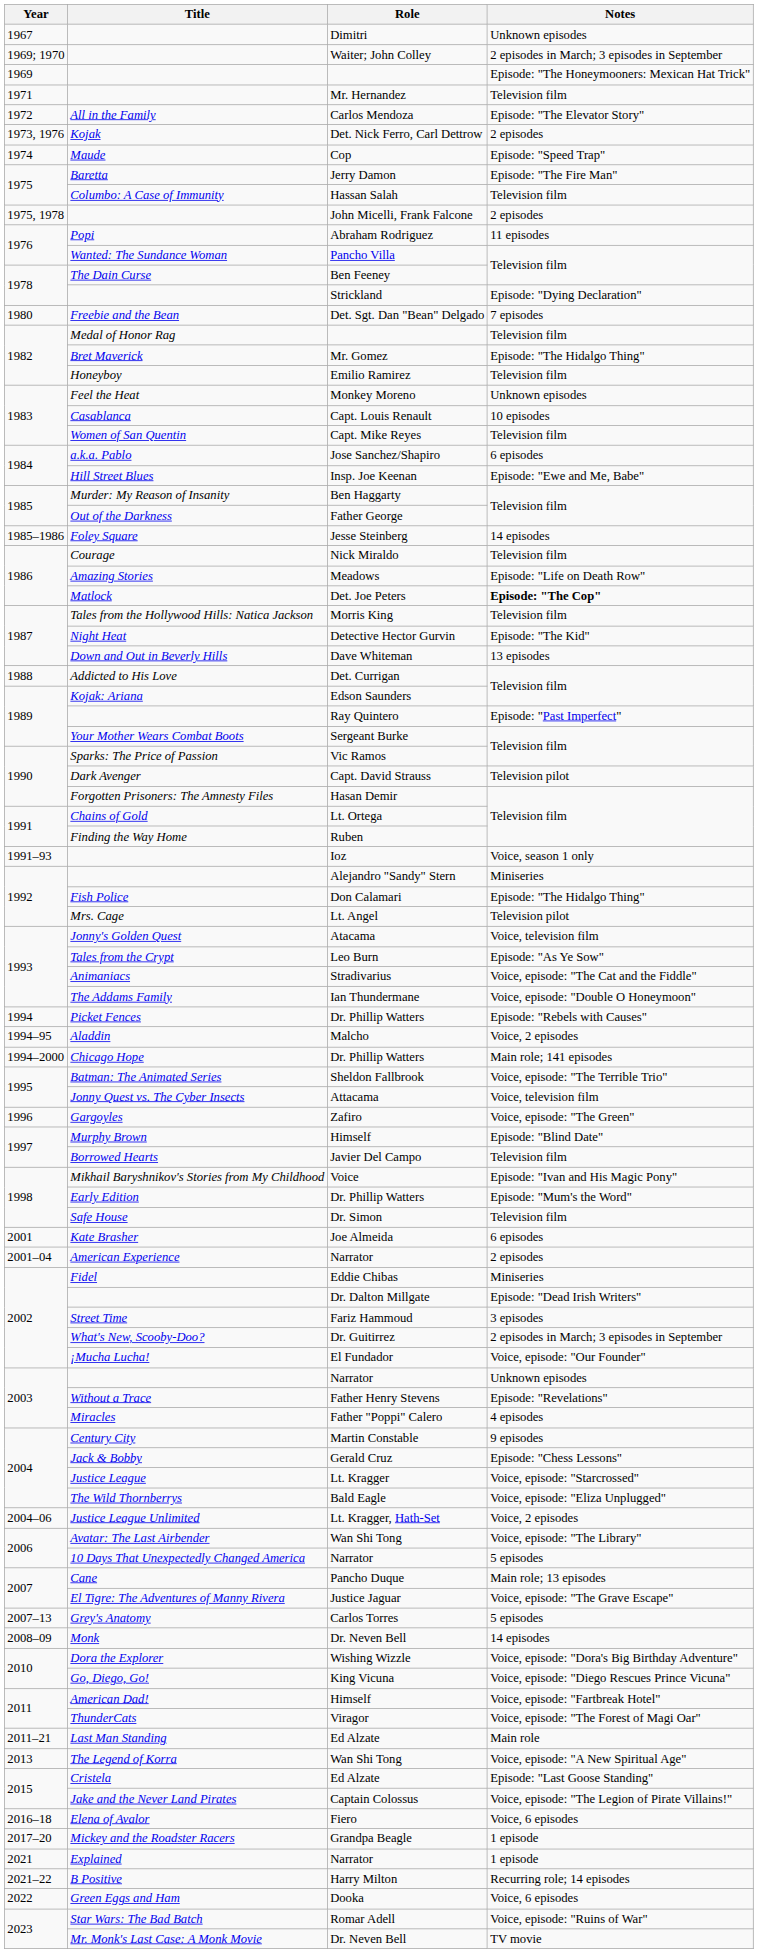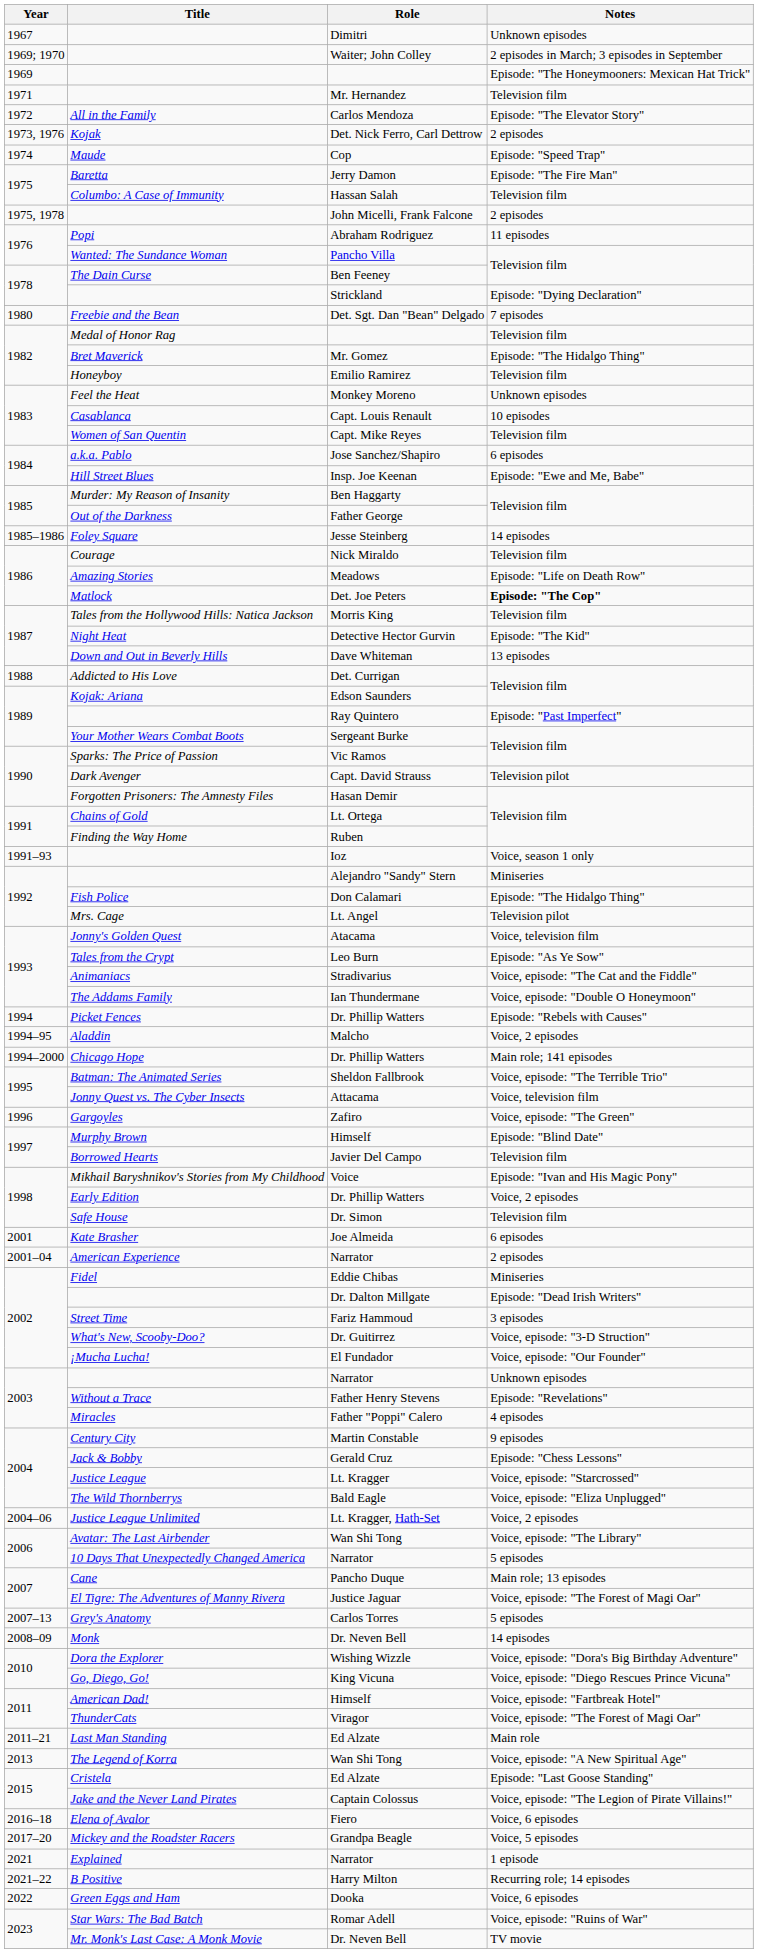Early Edition | Notes: Episode: "Mum's the Word" -> Voice, 2 episodes
What's New, Scooby-Doo? | Notes: 2 episodes in March; 3 episodes in September -> Voice, episode: "3-D Struction"
El Tigre: The Adventures of Manny Rivera | Notes: Voice, episode: "The Grave Escape" -> Voice, episode: "The Forest of Magi Oar"
Mickey and the Roadster Racers | Notes: 1 episode -> Voice, 5 episodes
